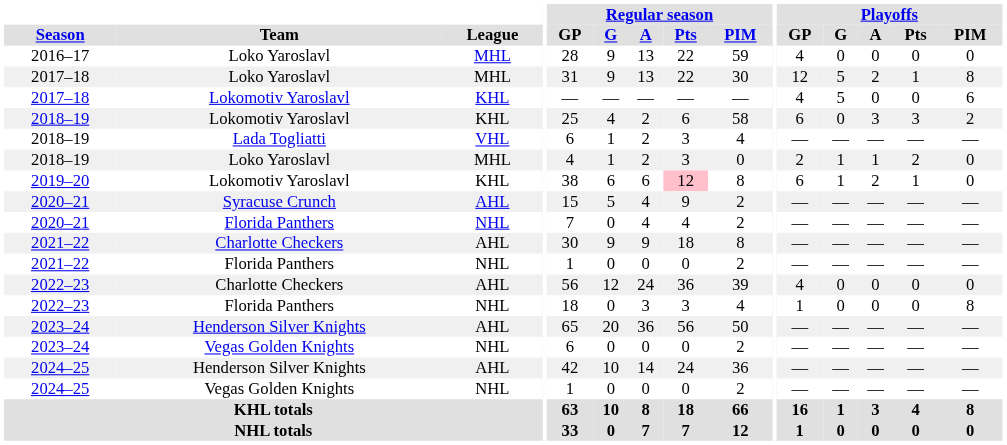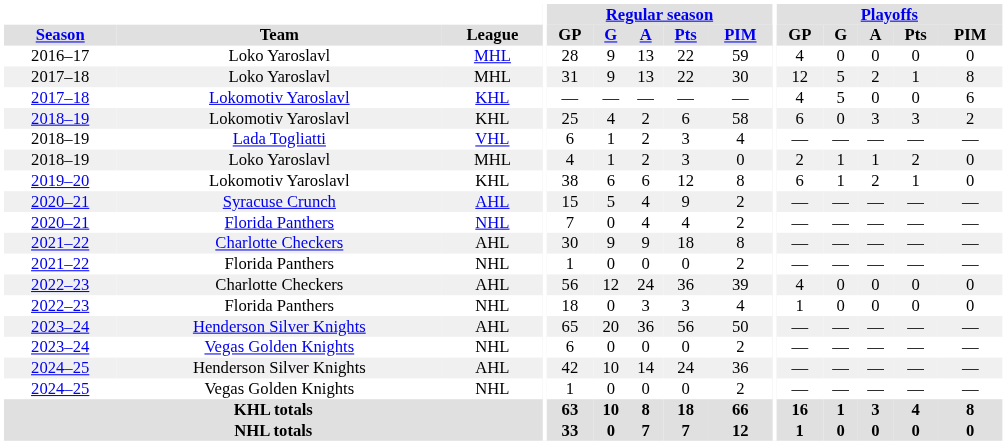2019–20 | Regular season / Pts: pink background -> no background
2022–23 / Florida Panthers | Playoffs / PIM: 8 -> 0
